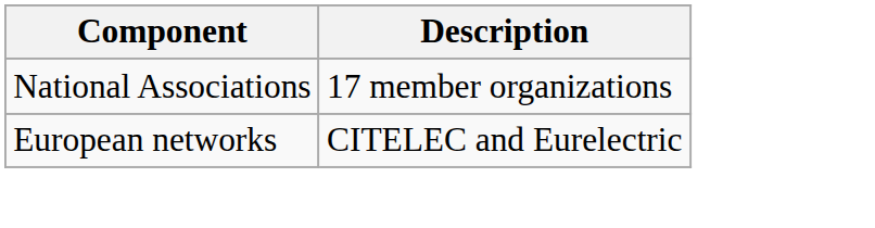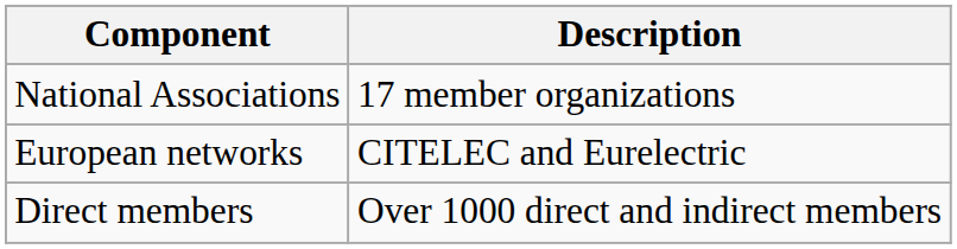+ row: Direct members | Over 1000 direct and indirect members
